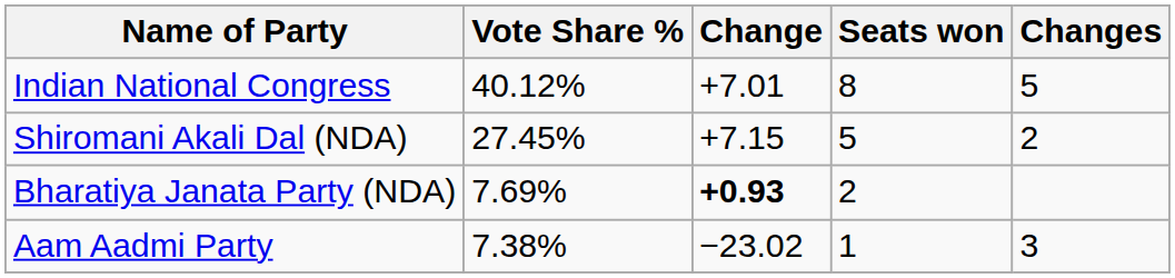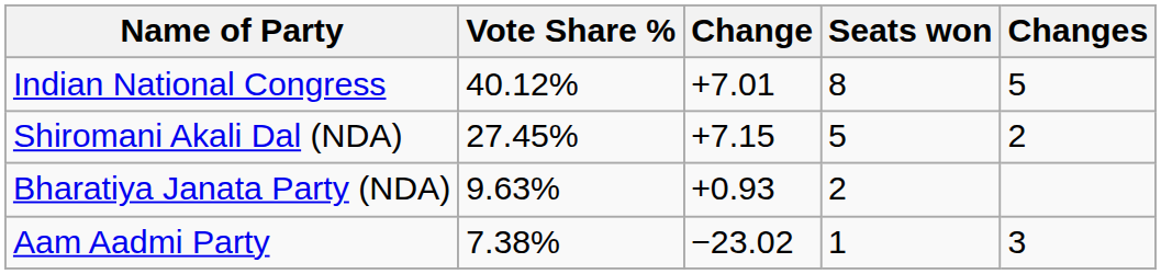Bharatiya Janata Party (NDA) | Vote Share %: 7.69% -> 9.63%
Bharatiya Janata Party (NDA) | Change: bold -> normal
